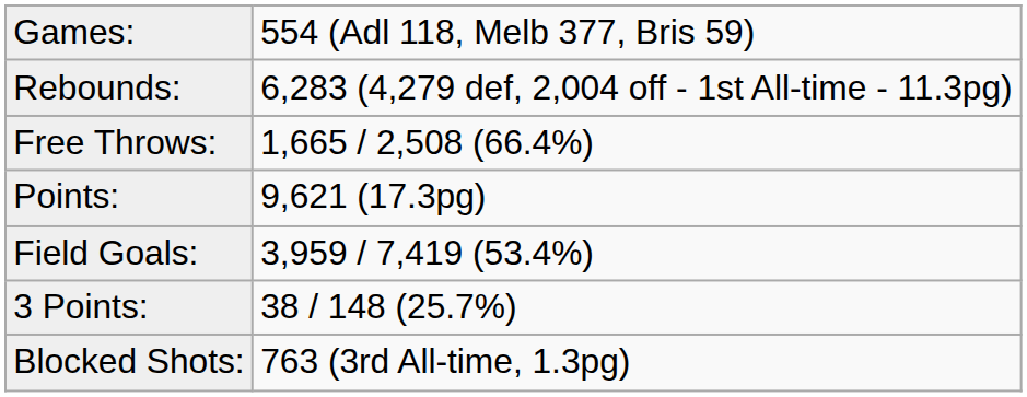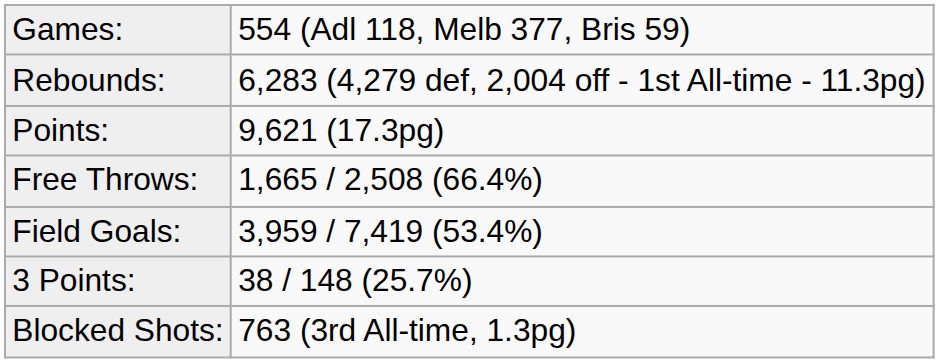rows swapped: Points: <-> Free Throws:
